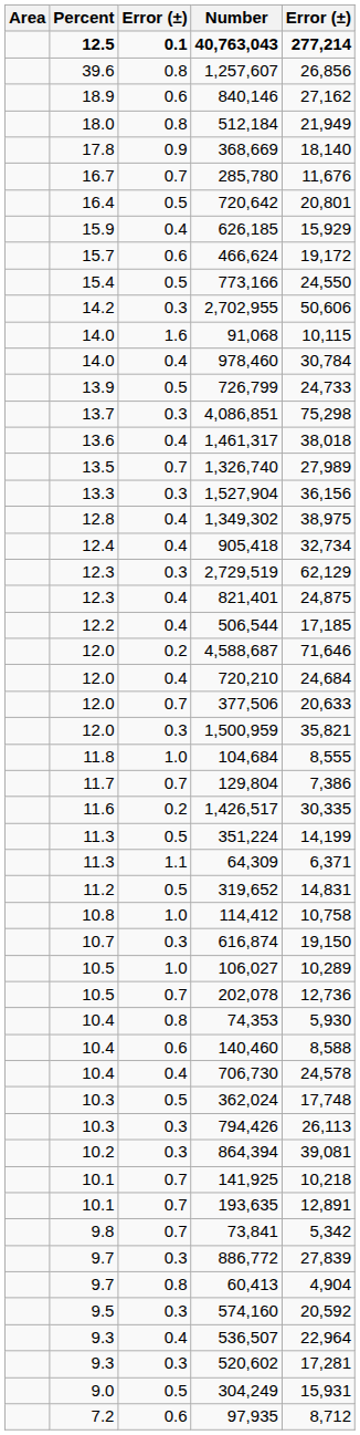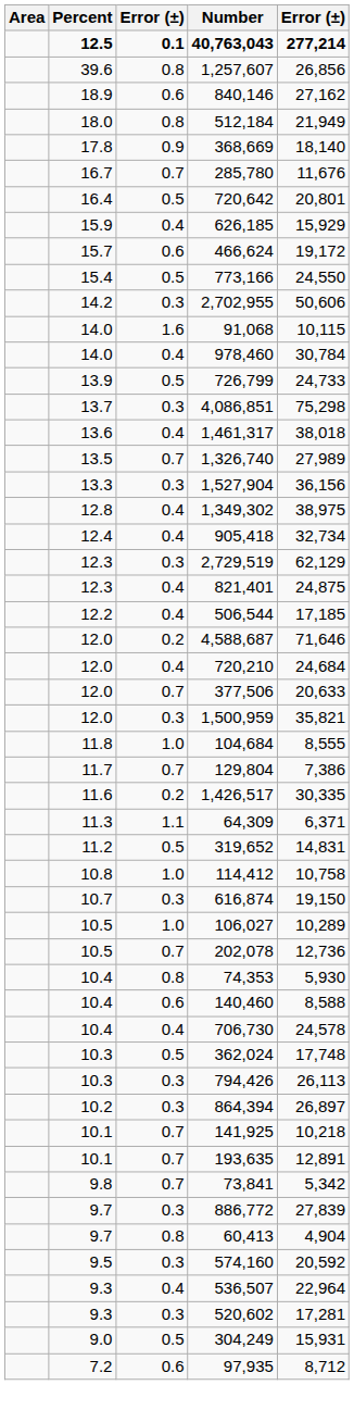- row: 11.3 | 0.5 | 351,224 | 14,199
864,394 | column 5: 39,081 -> 26,897
